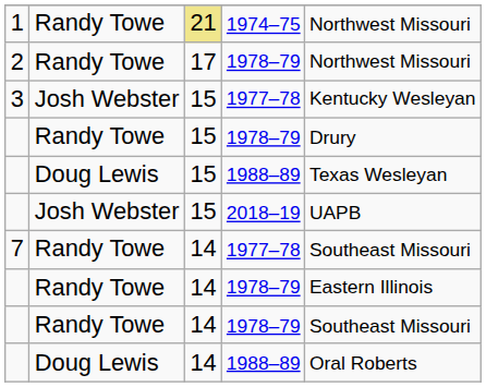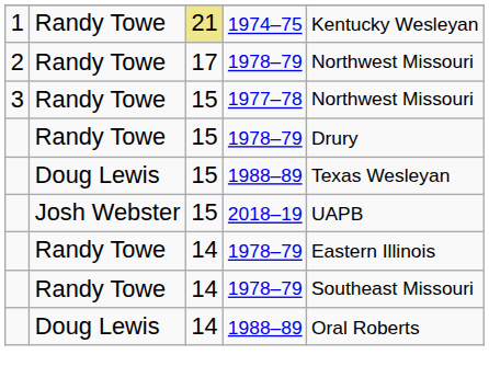1 | column 5: Northwest Missouri -> Kentucky Wesleyan
3 | column 2: Josh Webster -> Randy Towe
3 | column 5: Kentucky Wesleyan -> Northwest Missouri
- row: 7 | Randy Towe | 14 | 1977–78 | Southeast Missouri
